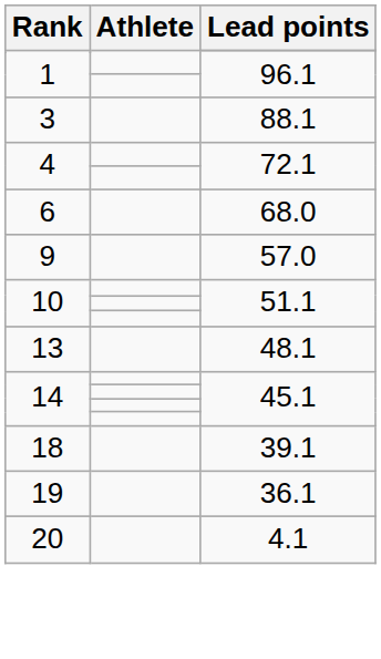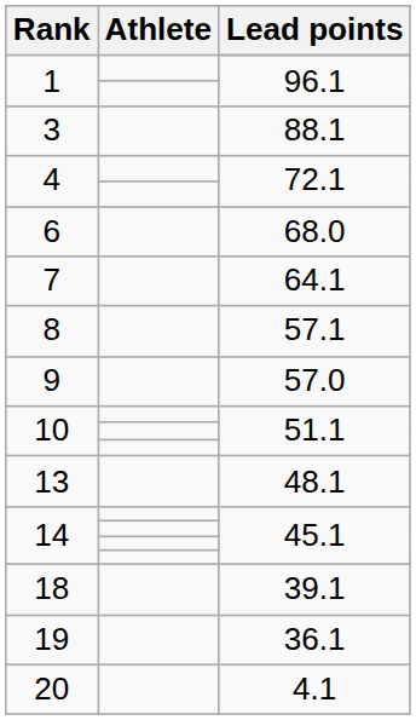+ row: 7 | 64.1
+ row: 8 | 57.1
